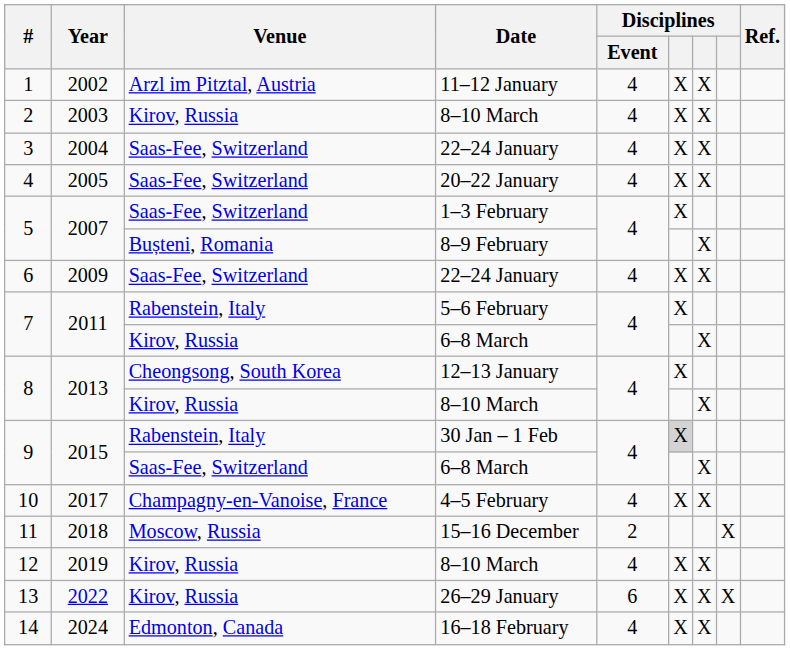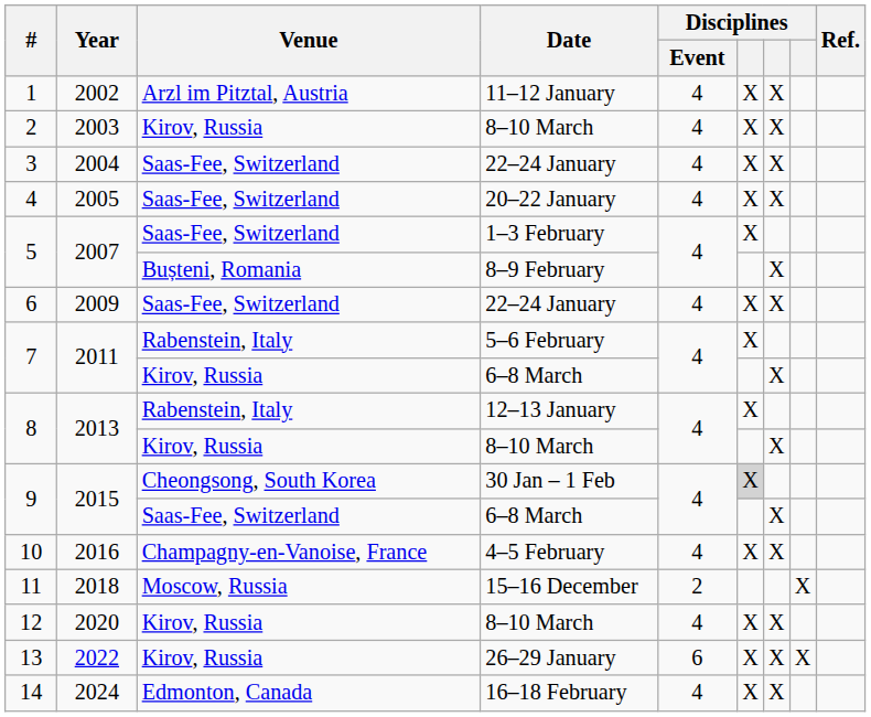8 / 12–13 January | Venue: Cheongsong, South Korea -> Rabenstein, Italy
9 / 30 Jan – 1 Feb | Venue: Rabenstein, Italy -> Cheongsong, South Korea
10 | Year: 2017 -> 2016
12 | Year: 2019 -> 2020
